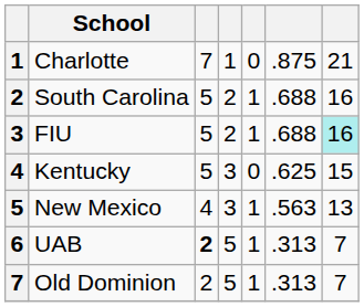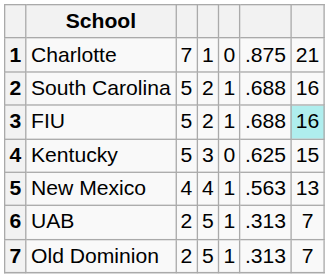New Mexico | column 4: 3 -> 4
UAB | column 3: bold -> normal
